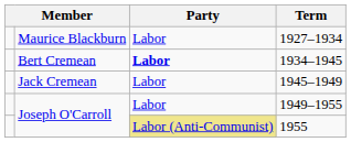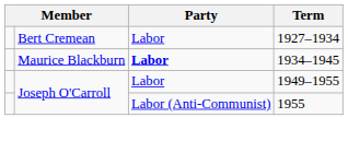1927–1934 | column 2: Maurice Blackburn -> Bert Cremean
1934–1945 | column 2: Bert Cremean -> Maurice Blackburn
- row: Jack Cremean | Labor | 1945–1949
1955 | Party: khaki background -> no background
